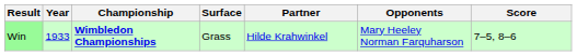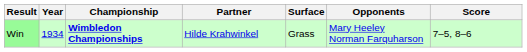columns swapped: Surface <-> Partner
Win | Year: 1933 -> 1934
